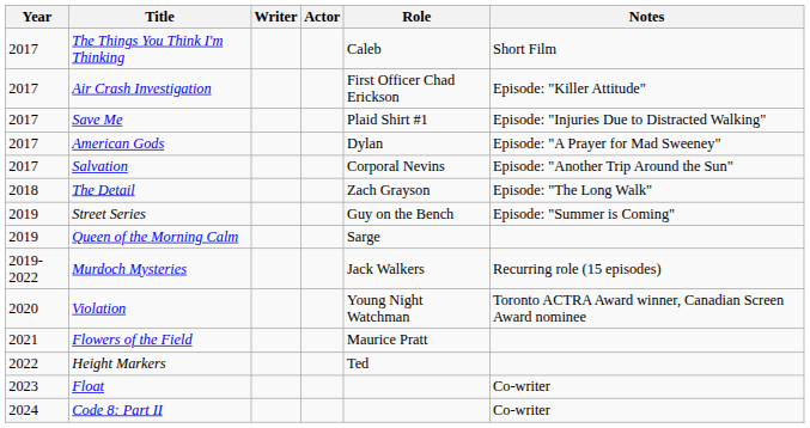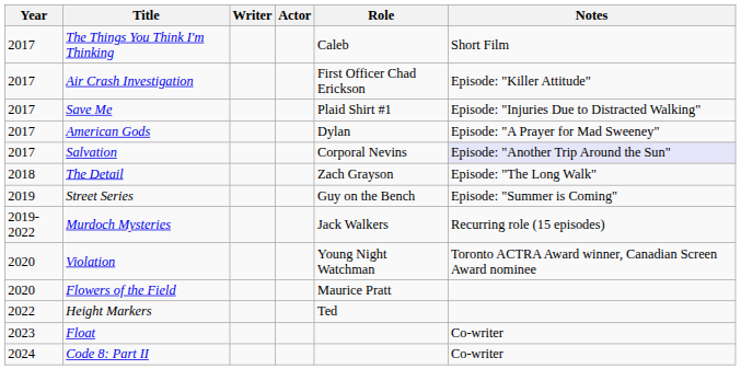Salvation | Notes: no background -> lavender background
- row: 2019 | Queen of the Morning Calm | Sarge
Flowers of the Field | Year: 2021 -> 2020
